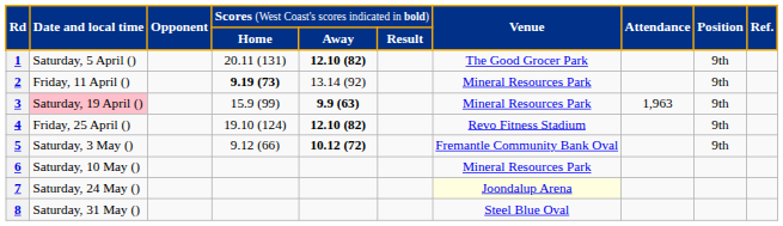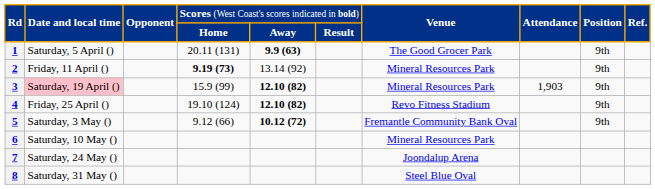1 | column 5: 12.10 (82) -> 9.9 (63)
3 | column 5: 9.9 (63) -> 12.10 (82)
3 | column 8: 1,963 -> 1,903
7 | column 7: lightyellow background -> no background
